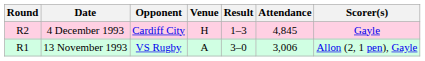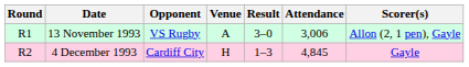rows swapped: 13 November 1993 <-> 4 December 1993
